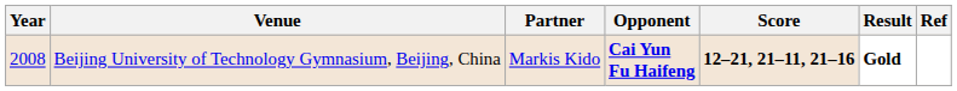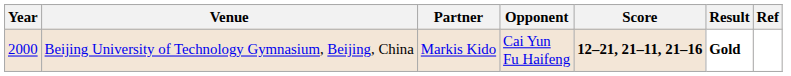Beijing University of Technology Gymnasium, Beijing, China | Year: 2008 -> 2000
Beijing University of Technology Gymnasium, Beijing, China | Opponent: bold -> normal
